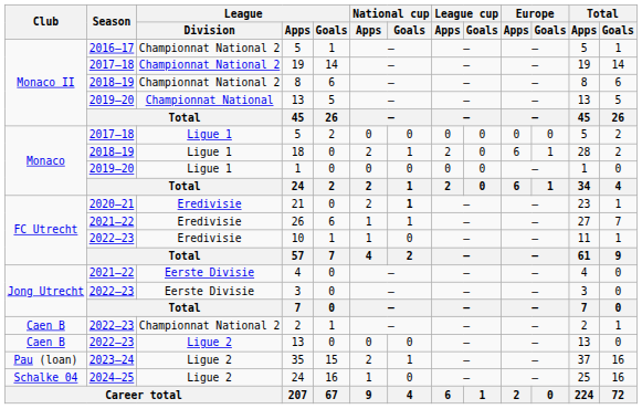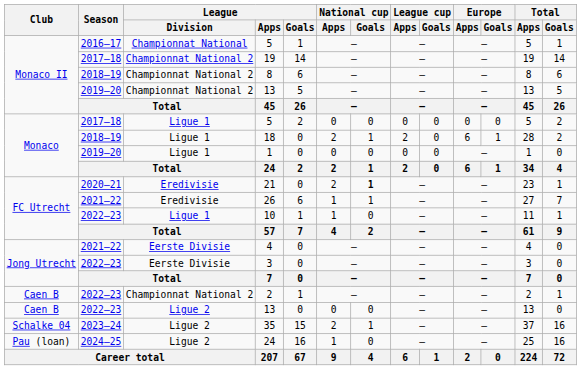2016–17 / 5 | League / Division: Championnat National 2 -> Championnat National
2019–20 / 13 | League / Division: Championnat National -> Championnat National 2
10 | League / Division: Eredivisie -> Ligue 1
35 | Club: Pau (loan) -> Schalke 04
2024–25 / 24 | Club: Schalke 04 -> Pau (loan)
